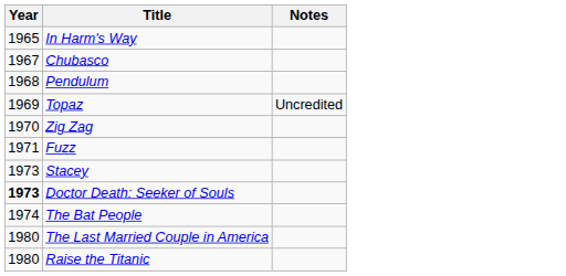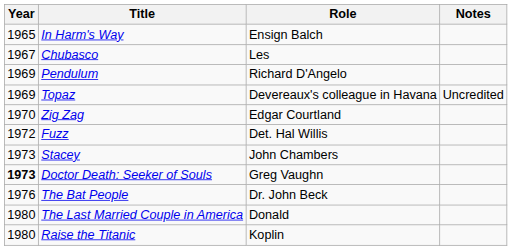+ column: Role | Ensign Balch | Les | Richard D'Angelo | Devereaux's colleague in Havana | Edgar Courtland | Det. Hal Willis | John Chambers | Greg Vaughn | Dr. John Beck | Donald | Koplin
Pendulum | Year: 1968 -> 1969
Fuzz | Year: 1971 -> 1972
The Bat People | Year: 1974 -> 1976
